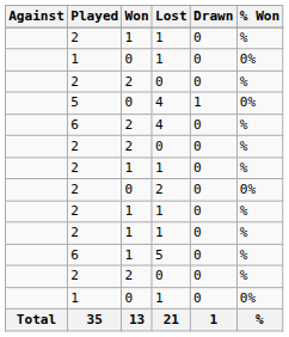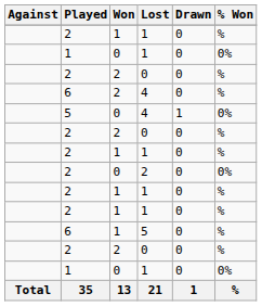rows swapped: 5 / 4 <-> 6 / 4
